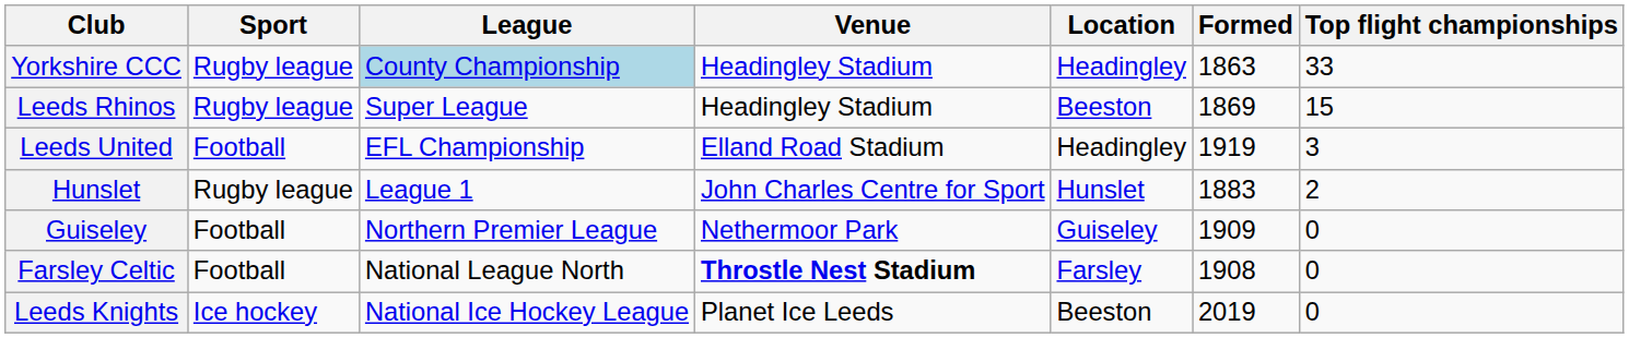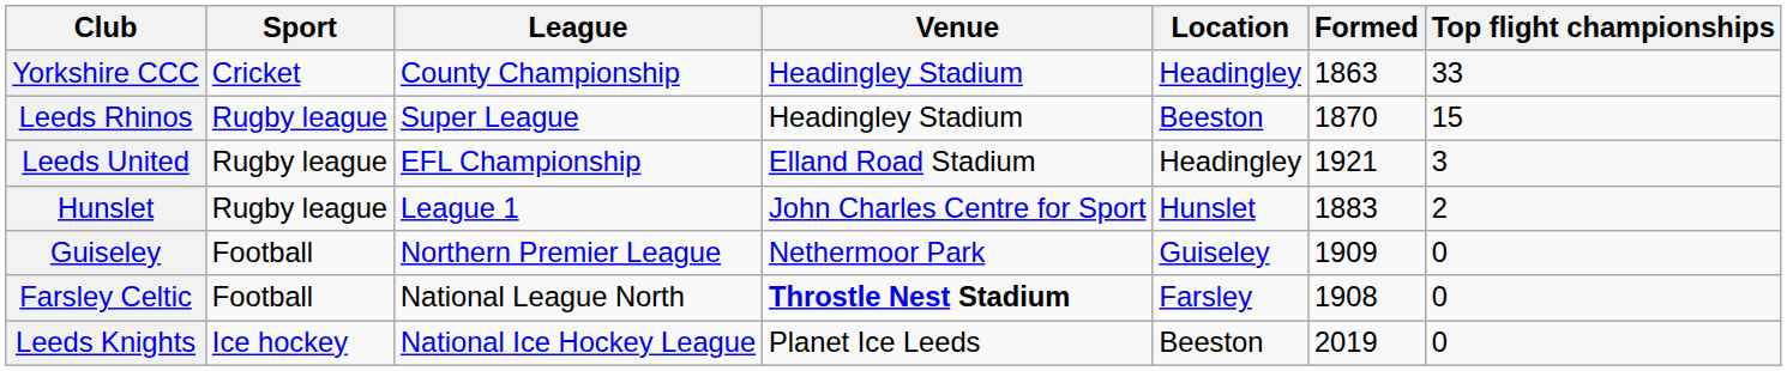Yorkshire CCC | Sport: Rugby league -> Cricket
Yorkshire CCC | League: lightblue background -> no background
Leeds Rhinos | Formed: 1869 -> 1870
Leeds United | Sport: Football -> Rugby league
Leeds United | Formed: 1919 -> 1921
